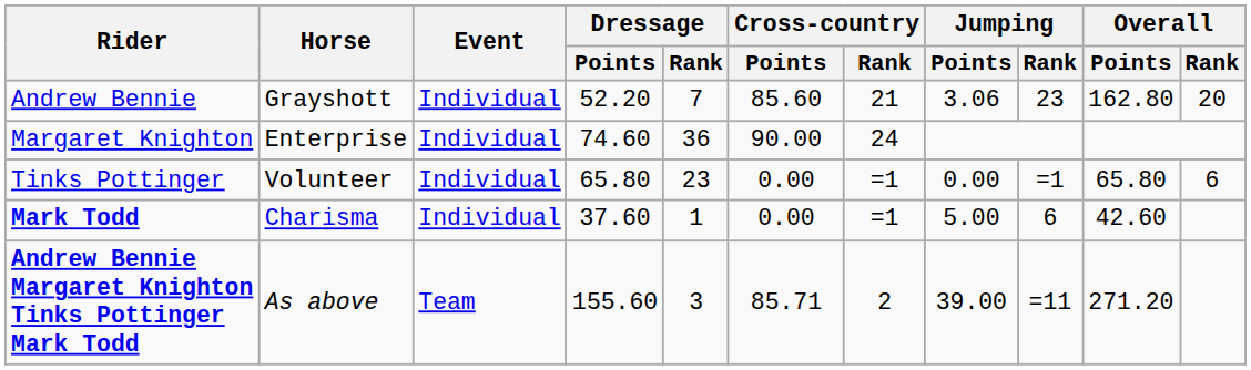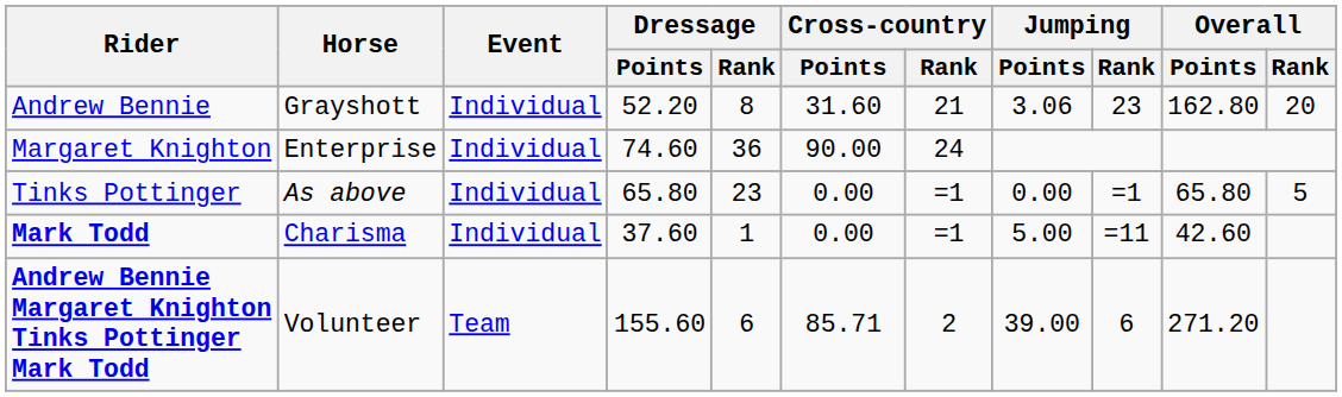Andrew Bennie | Dressage / Rank: 7 -> 8
Andrew Bennie | Cross-country / Points: 85.60 -> 31.60
Tinks Pottinger | Horse: Volunteer -> As above
Tinks Pottinger | Overall / Rank: 6 -> 5
Mark Todd | Jumping / Rank: 6 -> =11
Andrew Bennie Margaret Knighton Tinks Pottinger Mark Todd | Horse: As above -> Volunteer
Andrew Bennie Margaret Knighton Tinks Pottinger Mark Todd | Dressage / Rank: 3 -> 6
Andrew Bennie Margaret Knighton Tinks Pottinger Mark Todd | Jumping / Rank: =11 -> 6
